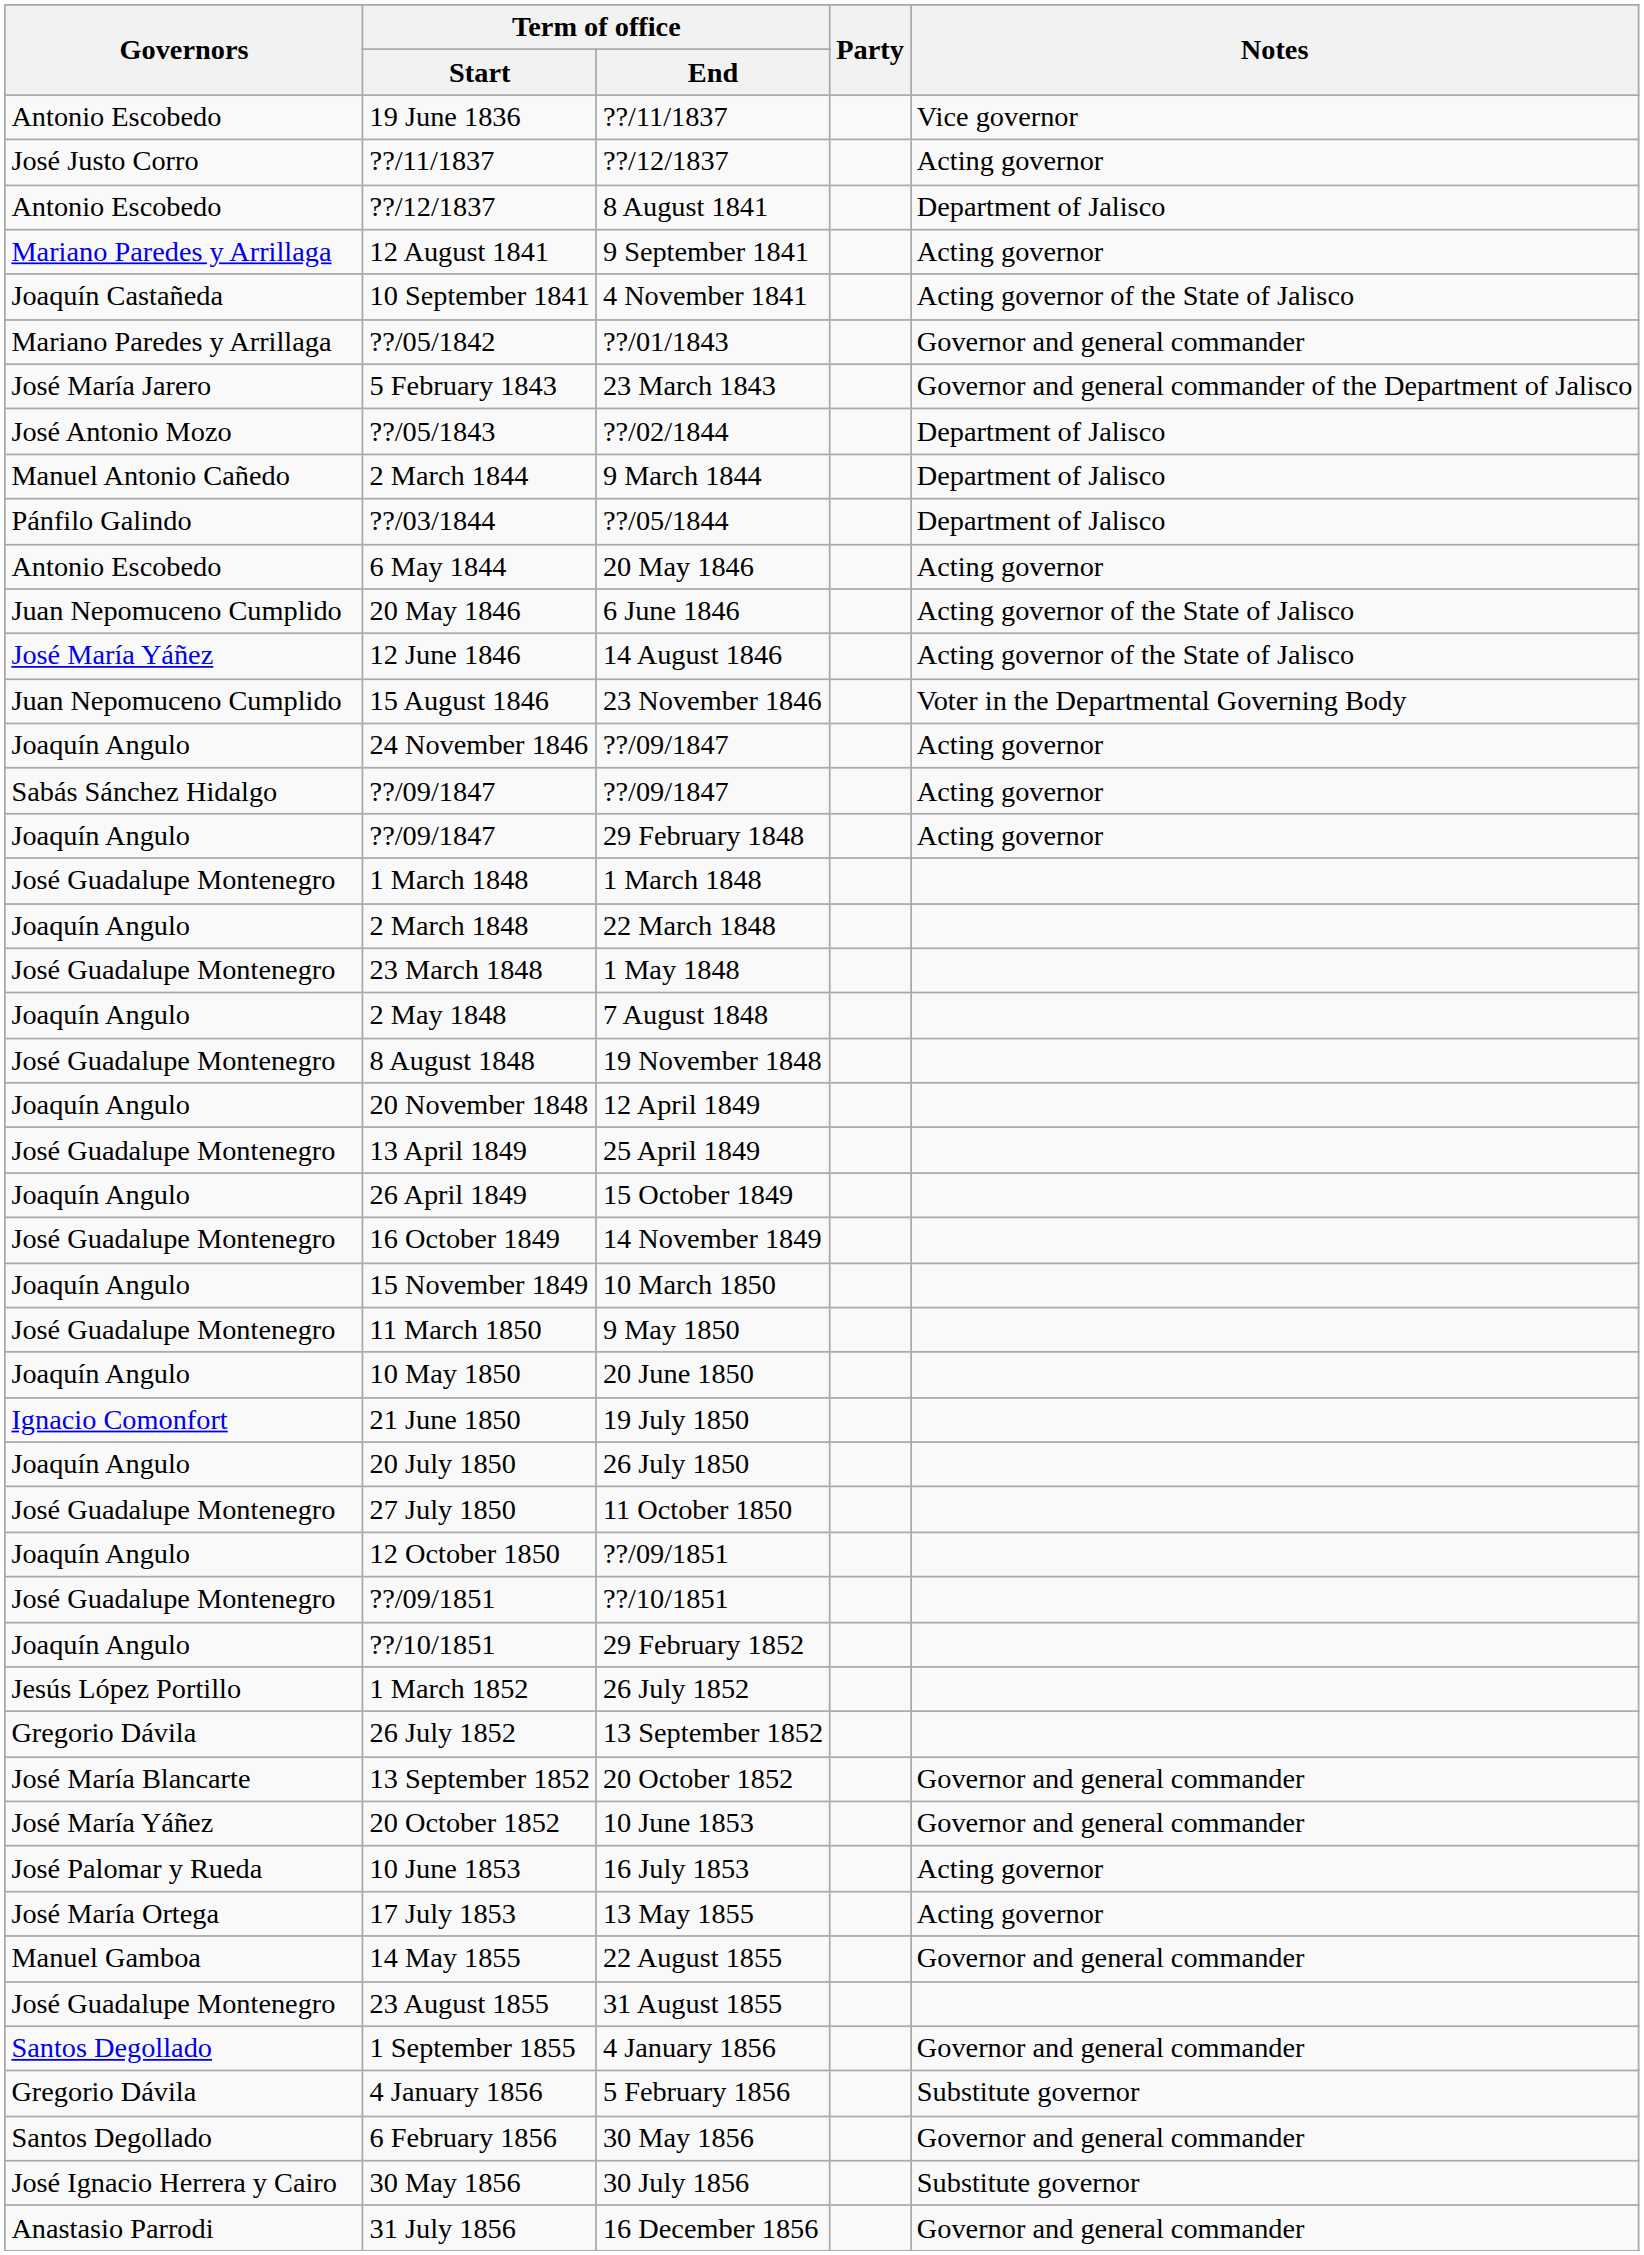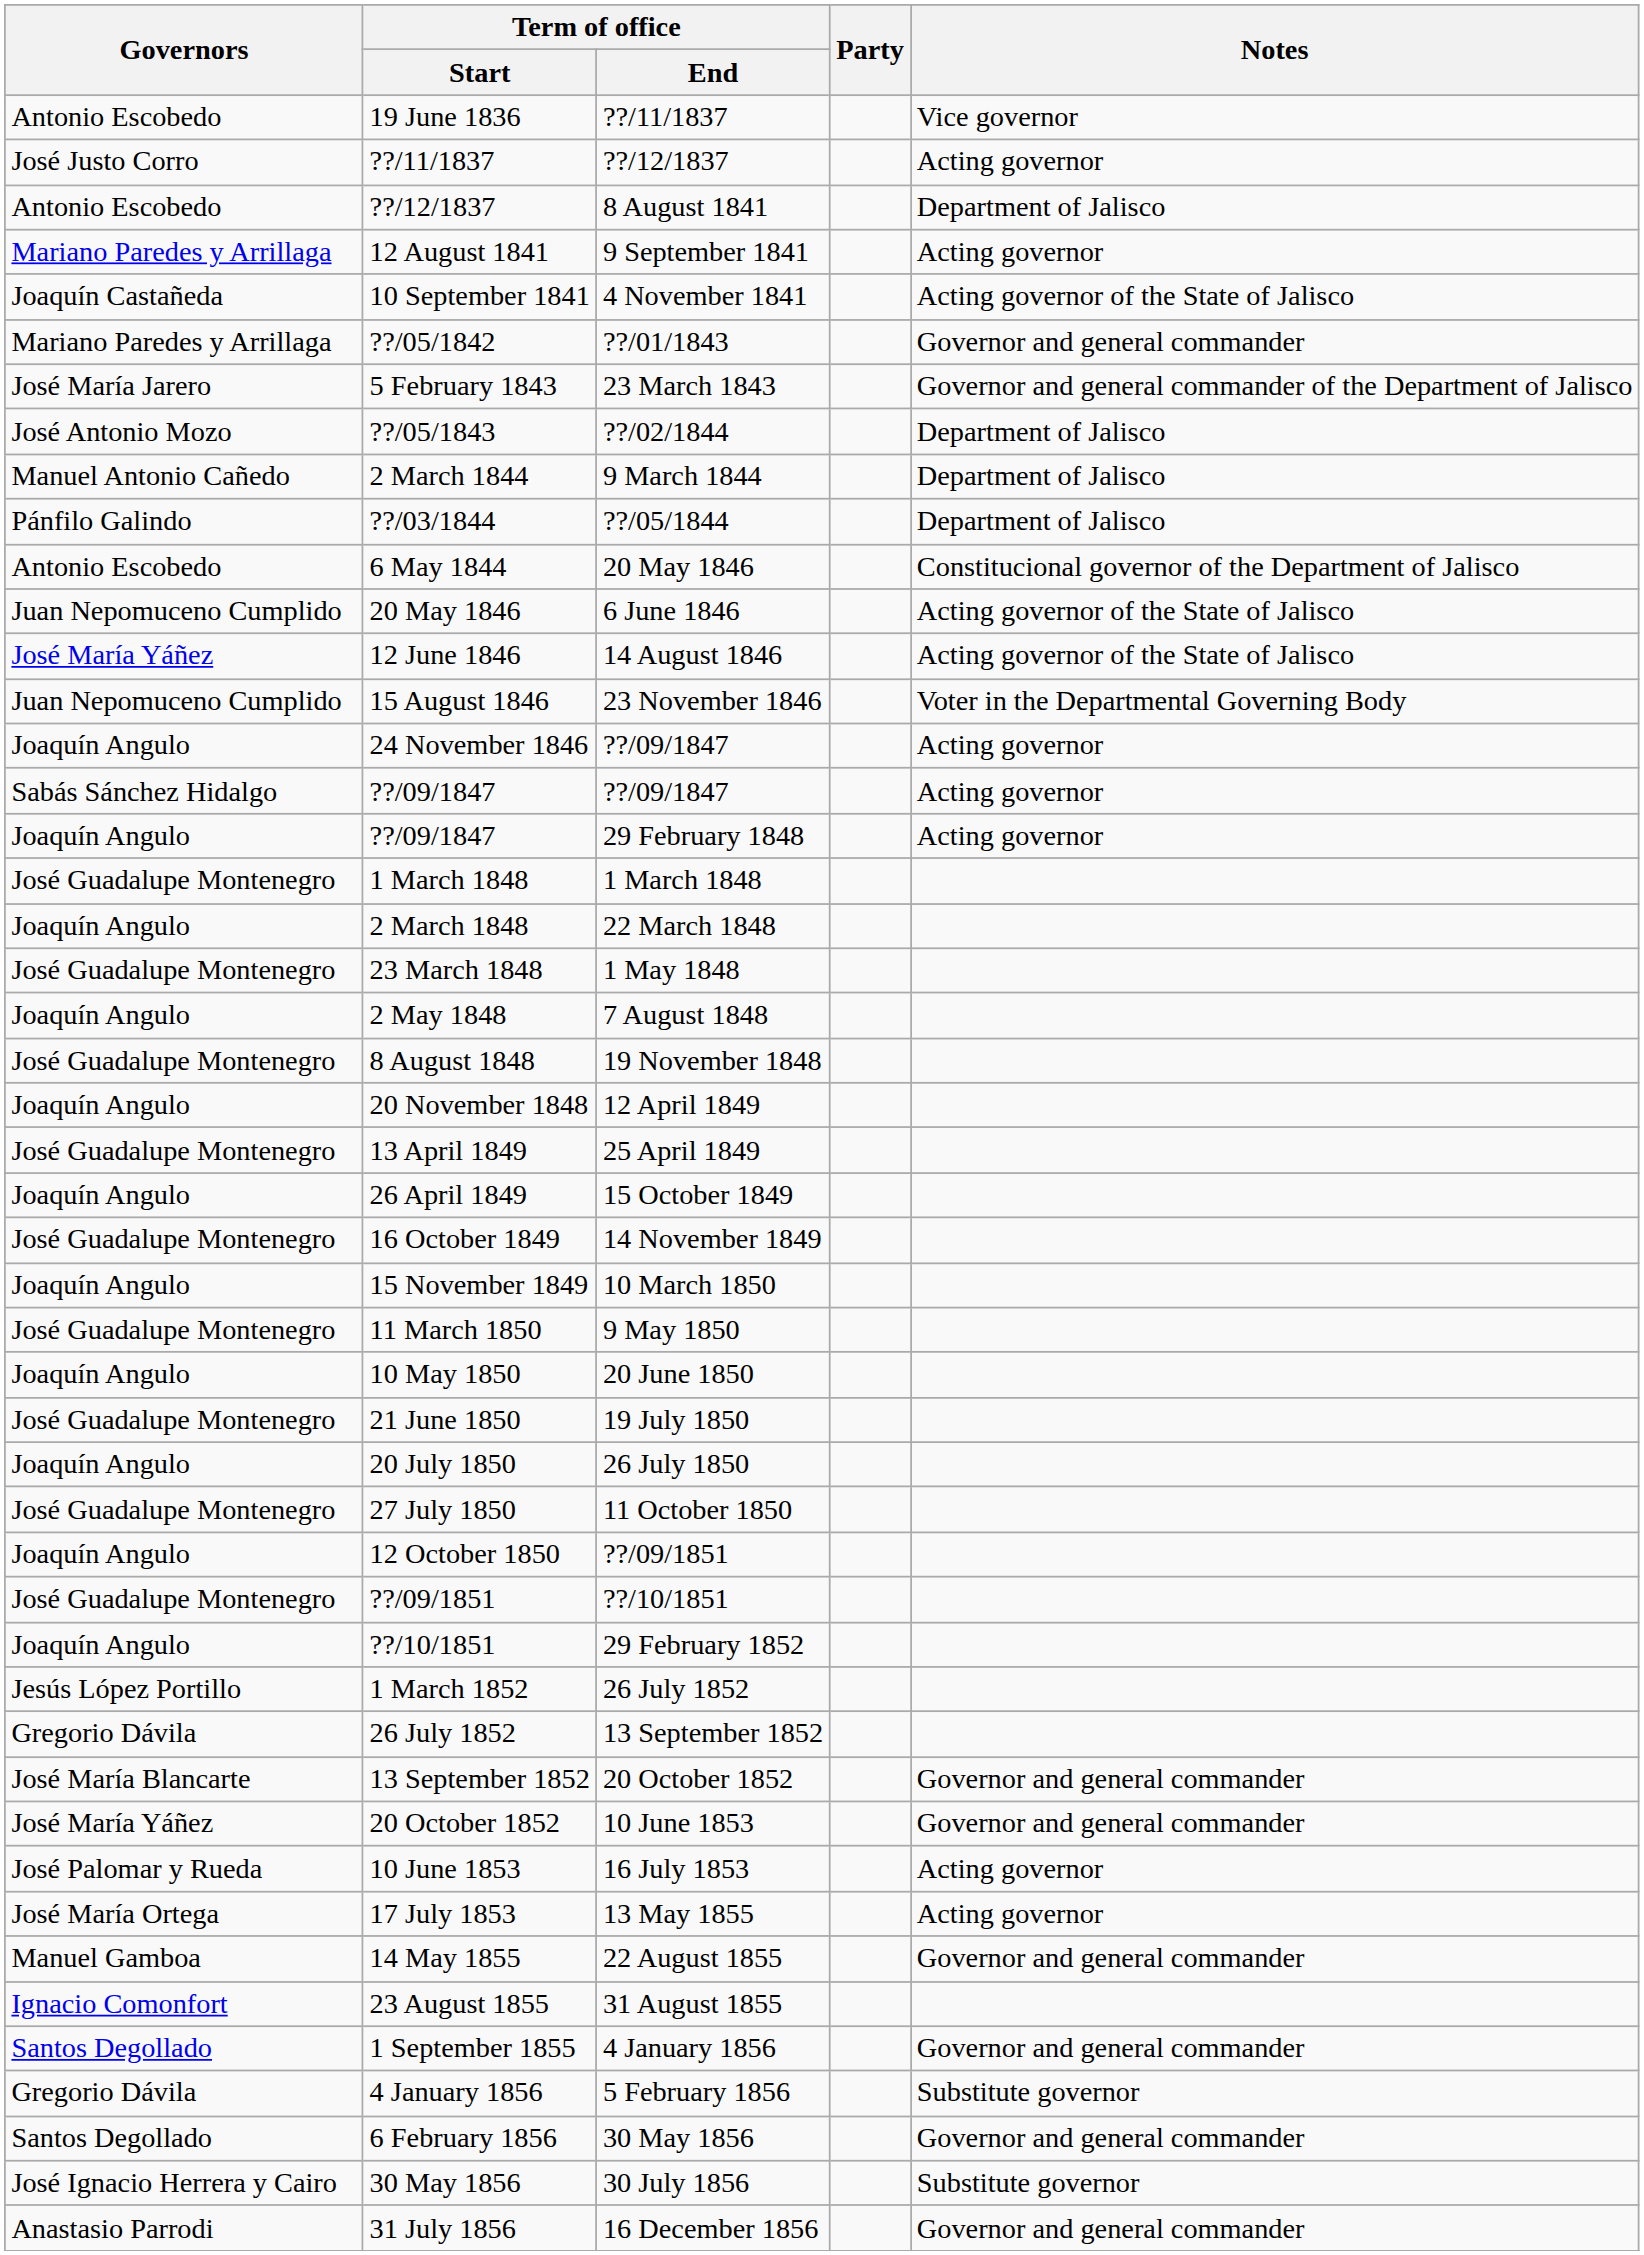6 May 1844 | Notes: Acting governor -> Constitucional governor of the Department of Jalisco
21 June 1850 | Governors: Ignacio Comonfort -> José Guadalupe Montenegro
23 August 1855 | Governors: José Guadalupe Montenegro -> Ignacio Comonfort
